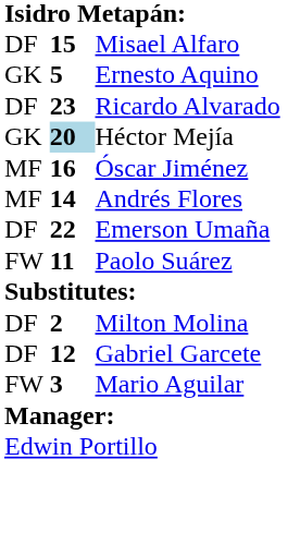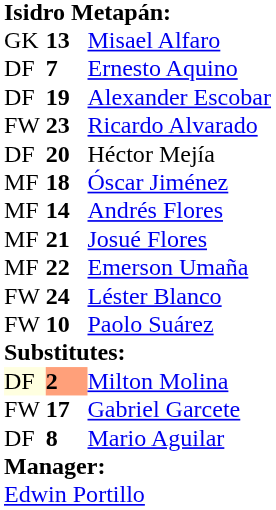Misael Alfaro | column 1: DF -> GK
Misael Alfaro | column 2: 15 -> 13
Ernesto Aquino | column 1: GK -> DF
Ernesto Aquino | column 2: 5 -> 7
+ row: DF | 19 | Alexander Escobar
Ricardo Alvarado | column 1: DF -> FW
Héctor Mejía | column 1: GK -> DF
Héctor Mejía | column 2: lightblue background -> no background
Óscar Jiménez | column 2: 16 -> 18
+ row: MF | 21 | Josué Flores
Emerson Umaña | column 1: DF -> MF
+ row: FW | 24 | Léster Blanco
Paolo Suárez | column 2: 11 -> 10
Milton Molina | column 1: no background -> lightyellow background
Milton Molina | column 2: no background -> lightsalmon background
Gabriel Garcete | column 1: DF -> FW
Gabriel Garcete | column 2: 12 -> 17
Mario Aguilar | column 1: FW -> DF
Mario Aguilar | column 2: 3 -> 8
